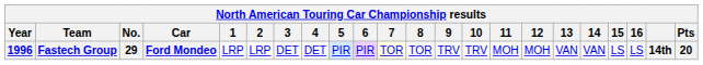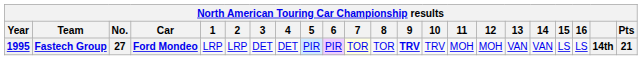Fastech Group | Year: 1996 -> 1995
Fastech Group | No.: 29 -> 27
Fastech Group | 9: normal -> bold
Fastech Group | Pts: 20 -> 21
